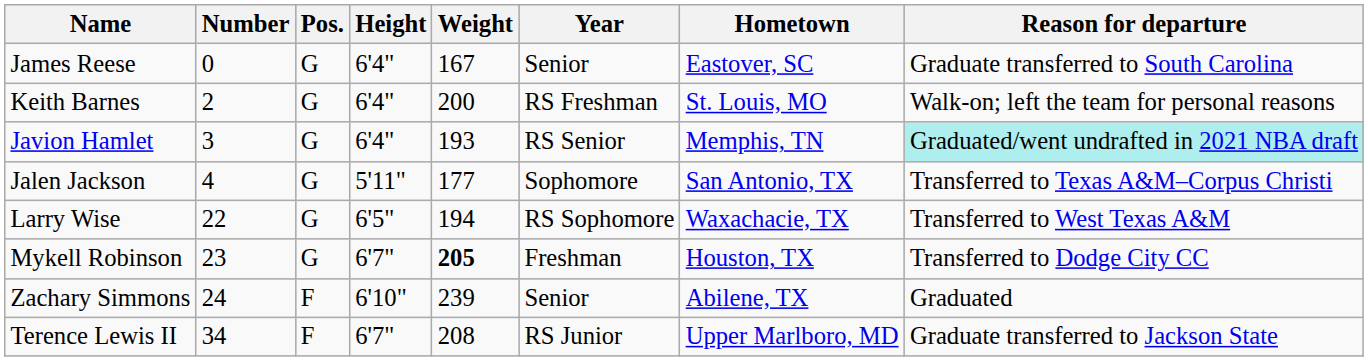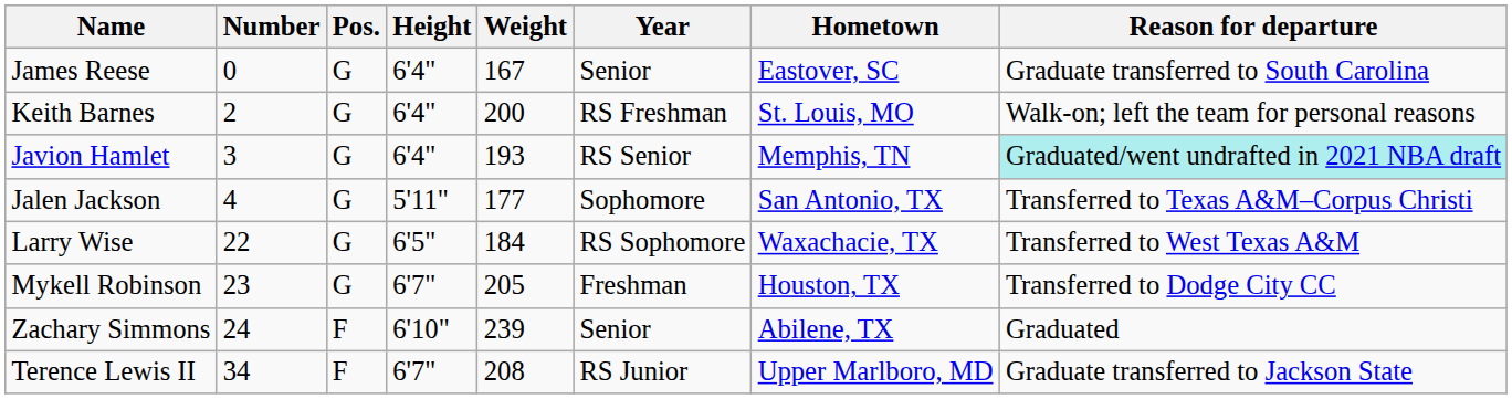Larry Wise | Weight: 194 -> 184
Mykell Robinson | Weight: bold -> normal
